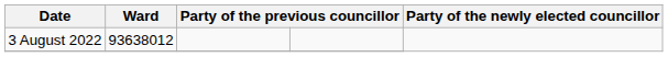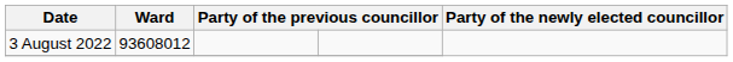3 August 2022 | Ward: 93638012 -> 93608012
